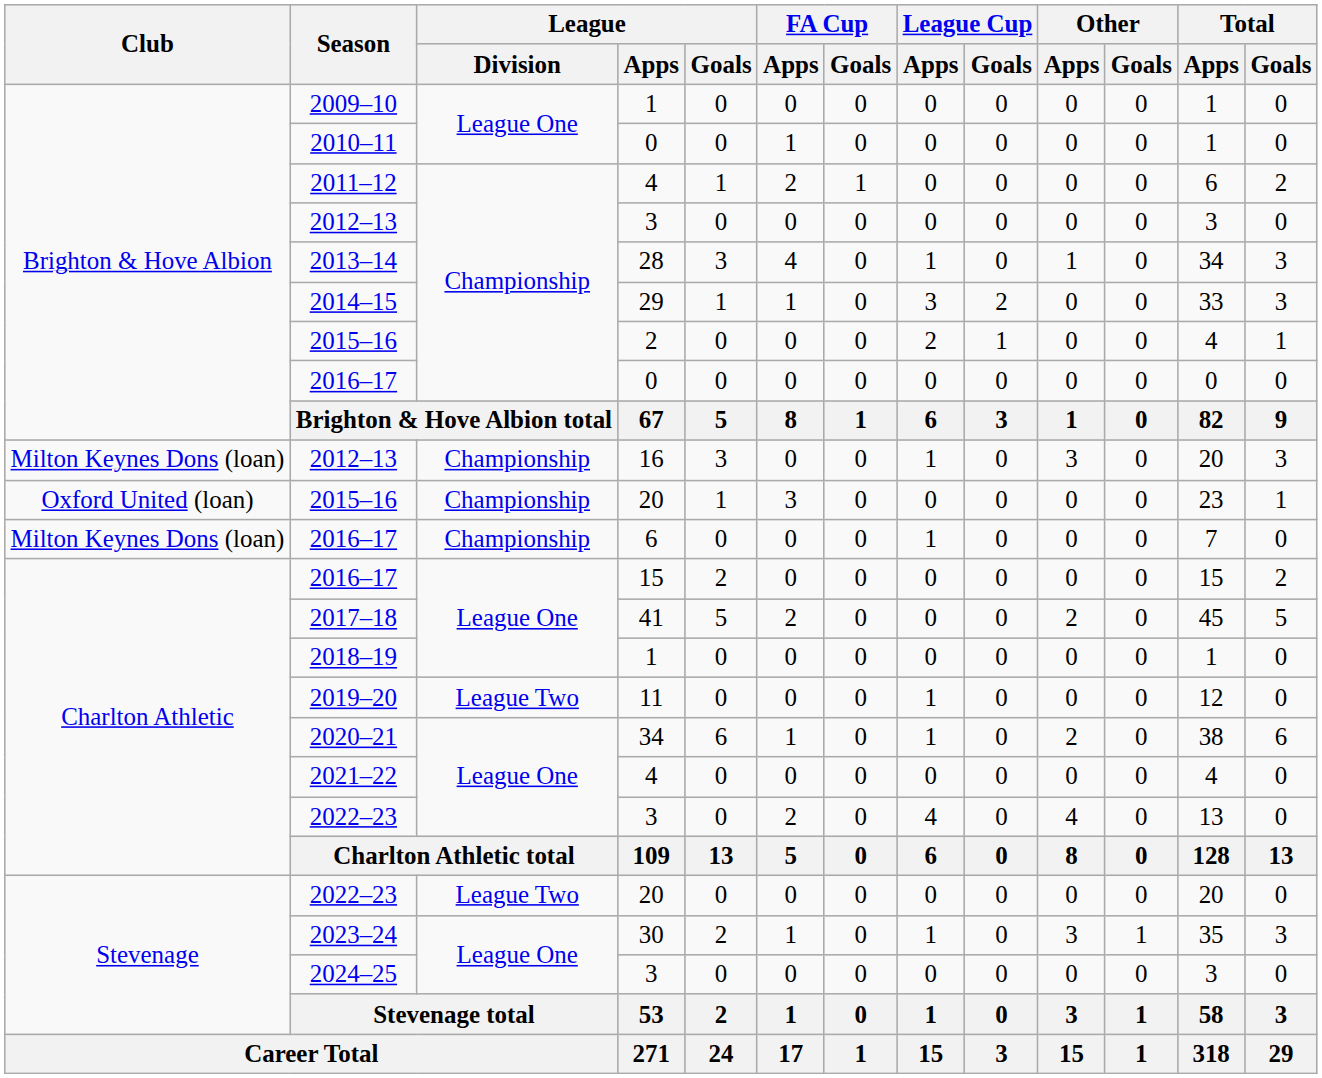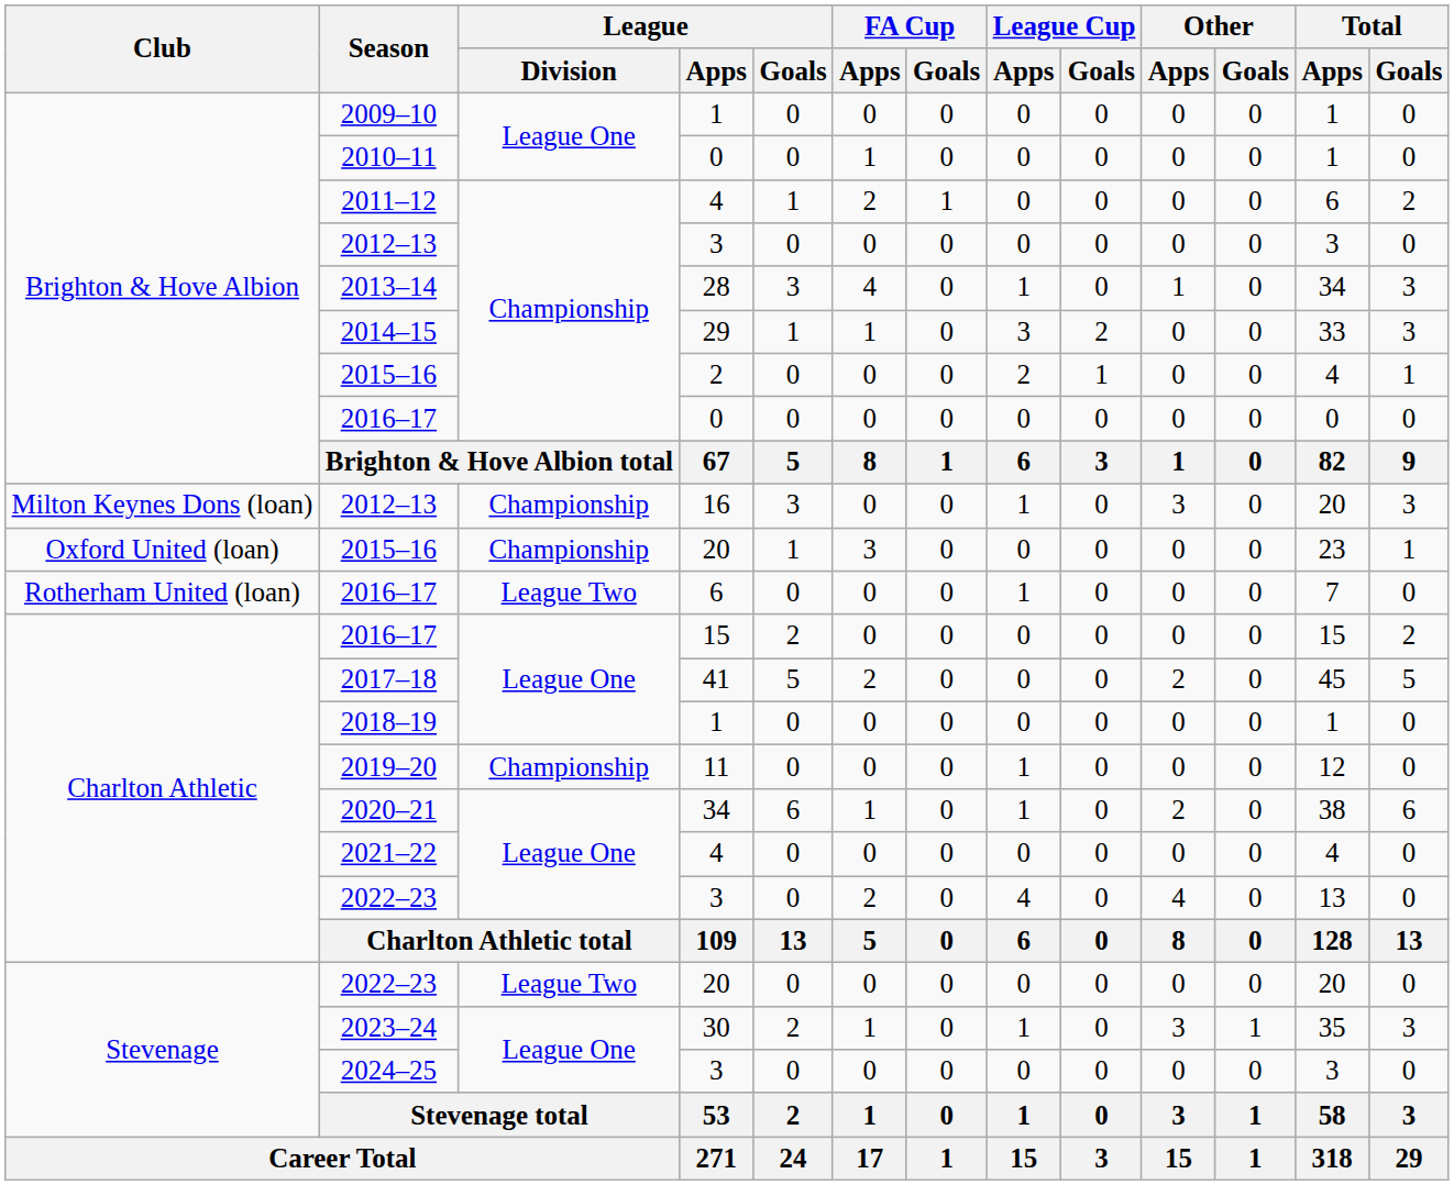2016–17 / 6 | Club: Milton Keynes Dons (loan) -> Rotherham United (loan)
2016–17 / 6 | League / Division: Championship -> League Two
2019–20 | League / Division: League Two -> Championship
